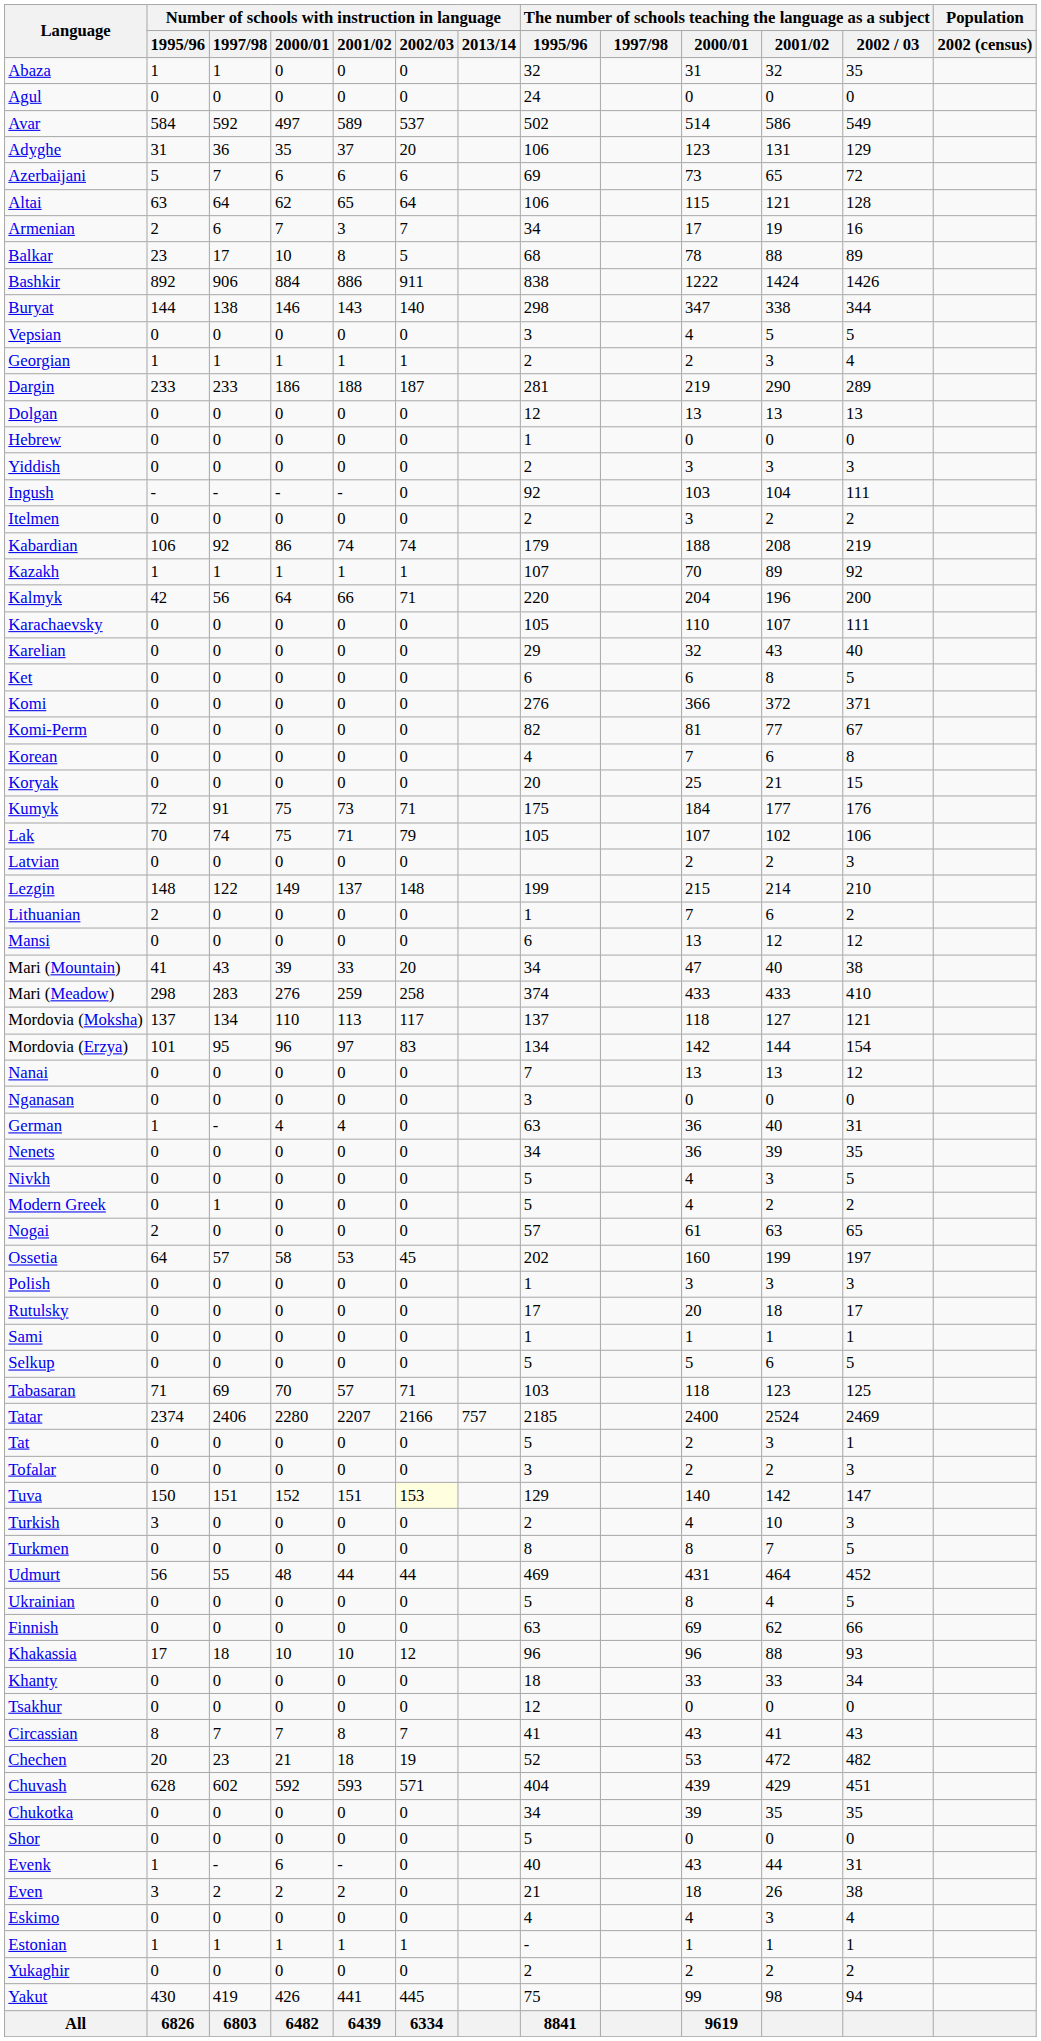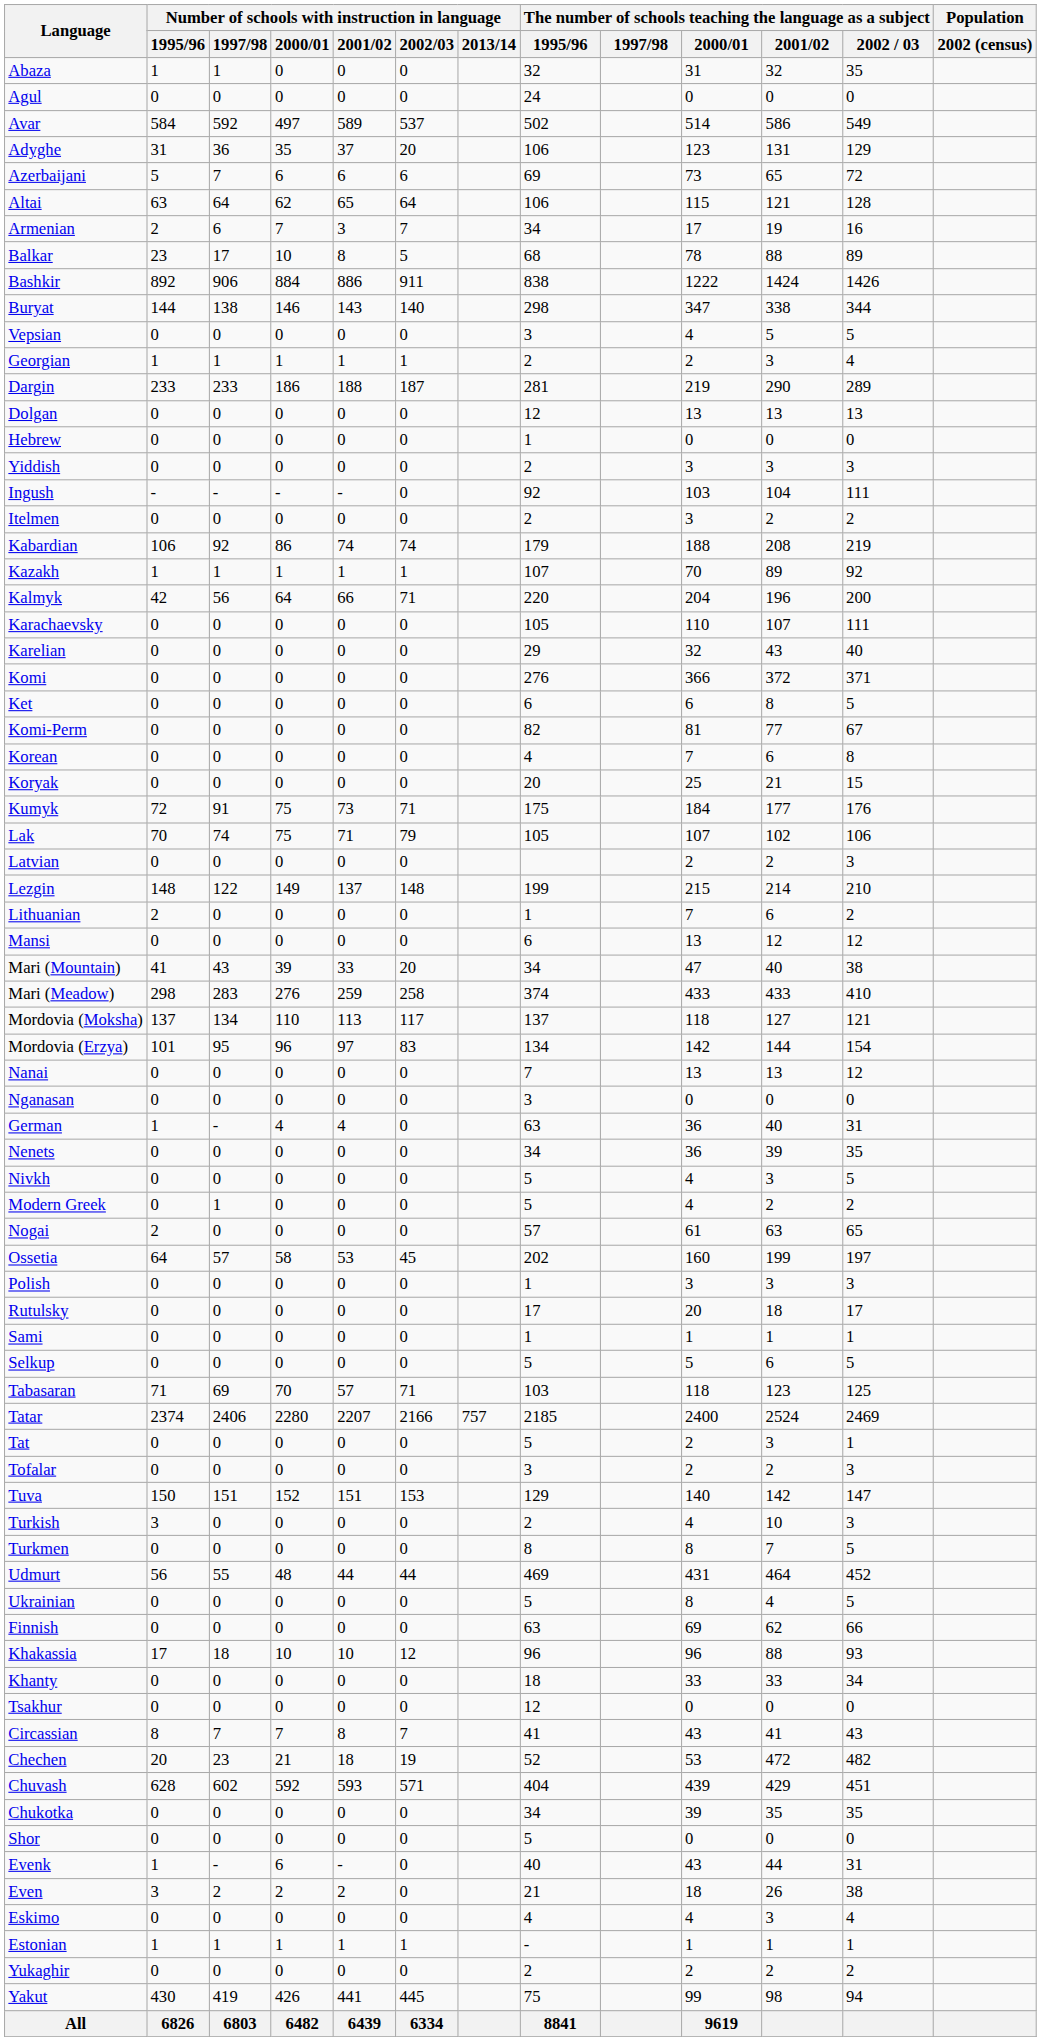rows swapped: Ket <-> Komi
Tuva | Number of schools with instruction in language / 2002/03: lightyellow background -> no background
